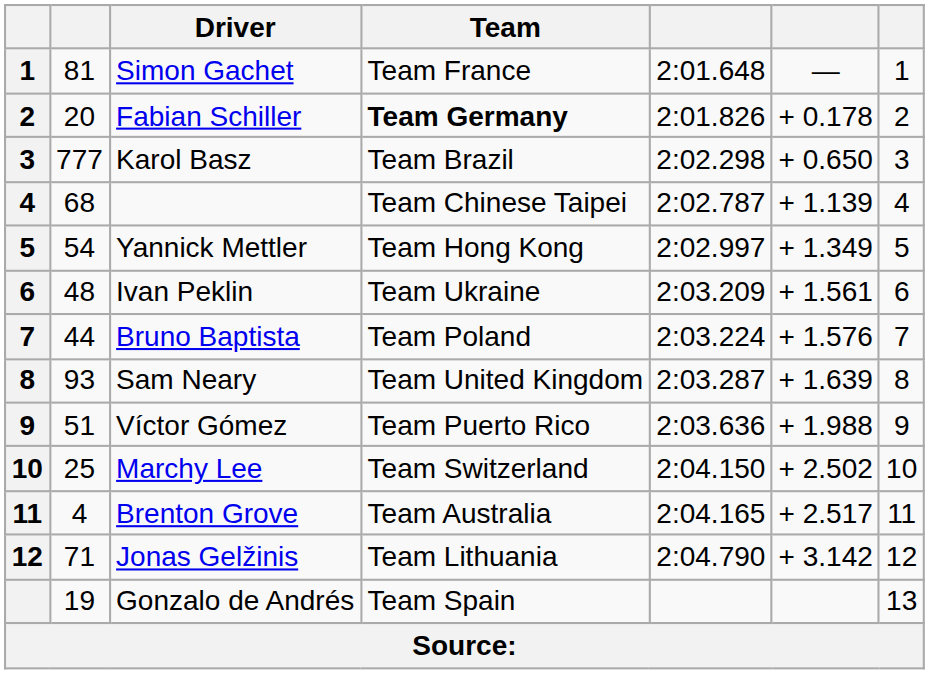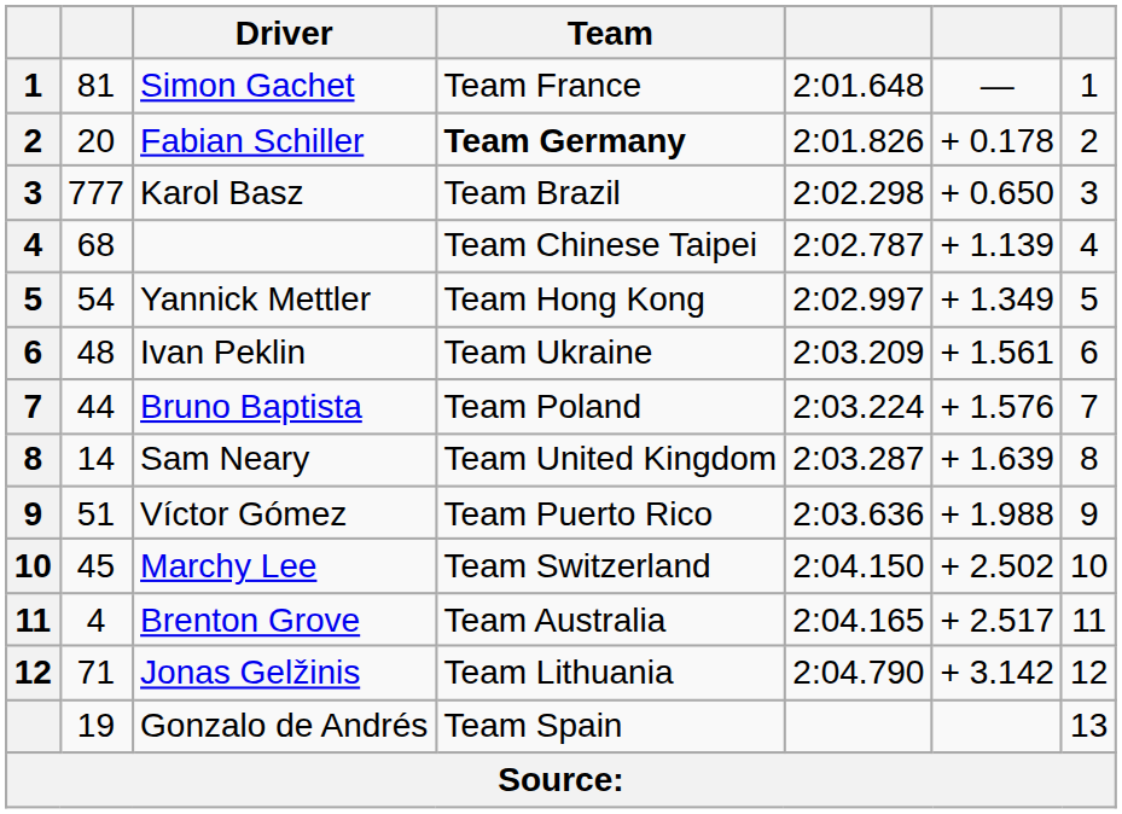Sam Neary | column 2: 93 -> 14
Marchy Lee | column 2: 25 -> 45
